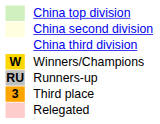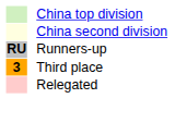- row: China third division
- row: W | Winners/Champions
